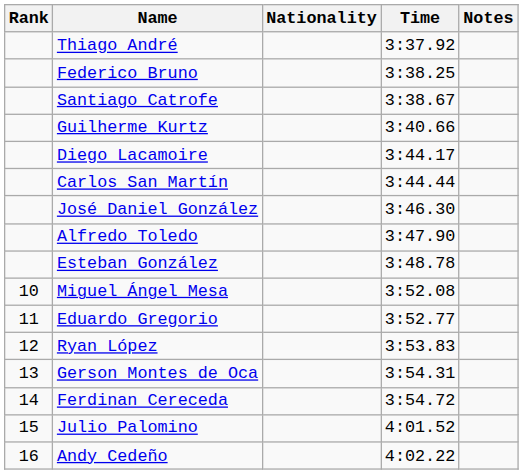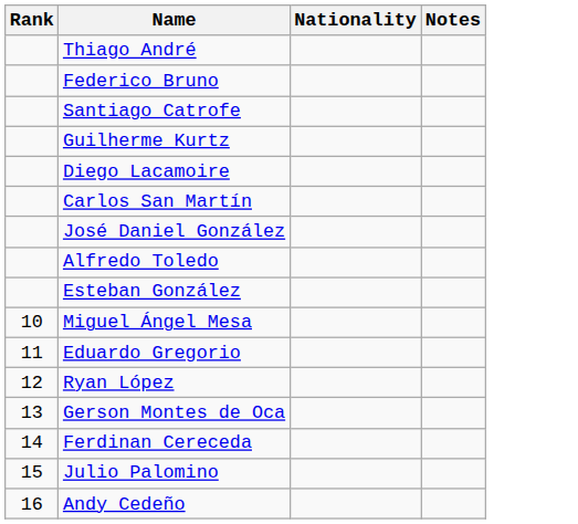- column: Time | 3:37.92 | 3:38.25 | 3:38.67 | 3:40.66 | 3:44.17 | 3:44.44 | 3:46.30 | 3:47.90 | 3:48.78 | 3:52.08 | 3:52.77 | 3:53.83 | 3:54.31 | 3:54.72 | 4:01.52 | 4:02.22
